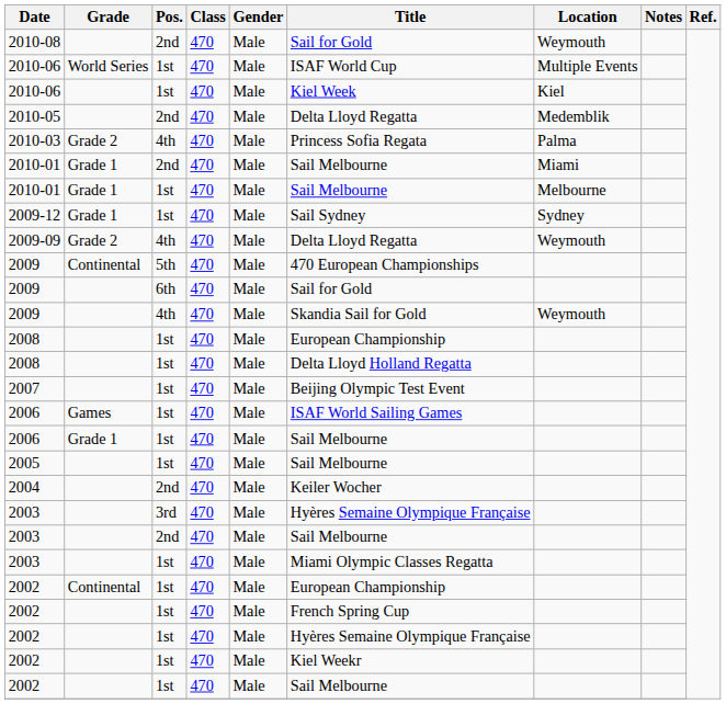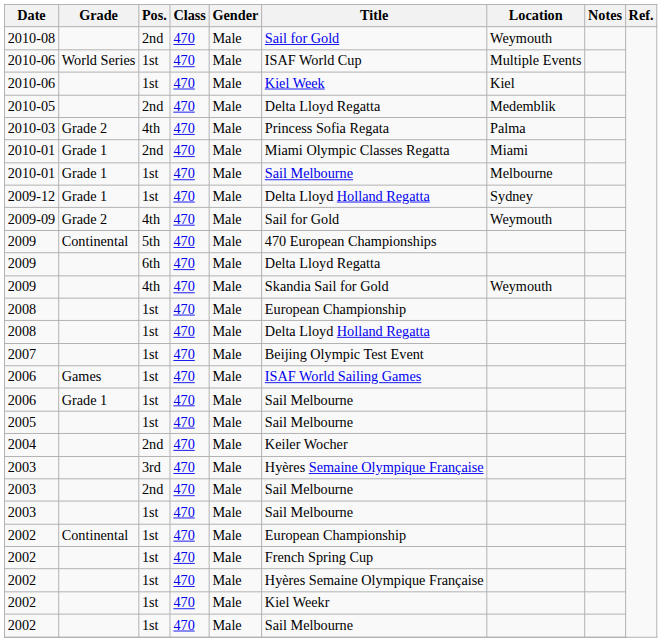2010-01 / 2nd | Title: Sail Melbourne -> Miami Olympic Classes Regatta
2009-12 | Title: Sail Sydney -> Delta Lloyd Holland Regatta
2009-09 | Title: Delta Lloyd Regatta -> Sail for Gold
2009 / 6th | Title: Sail for Gold -> Delta Lloyd Regatta
2003 / 1st | Title: Miami Olympic Classes Regatta -> Sail Melbourne
